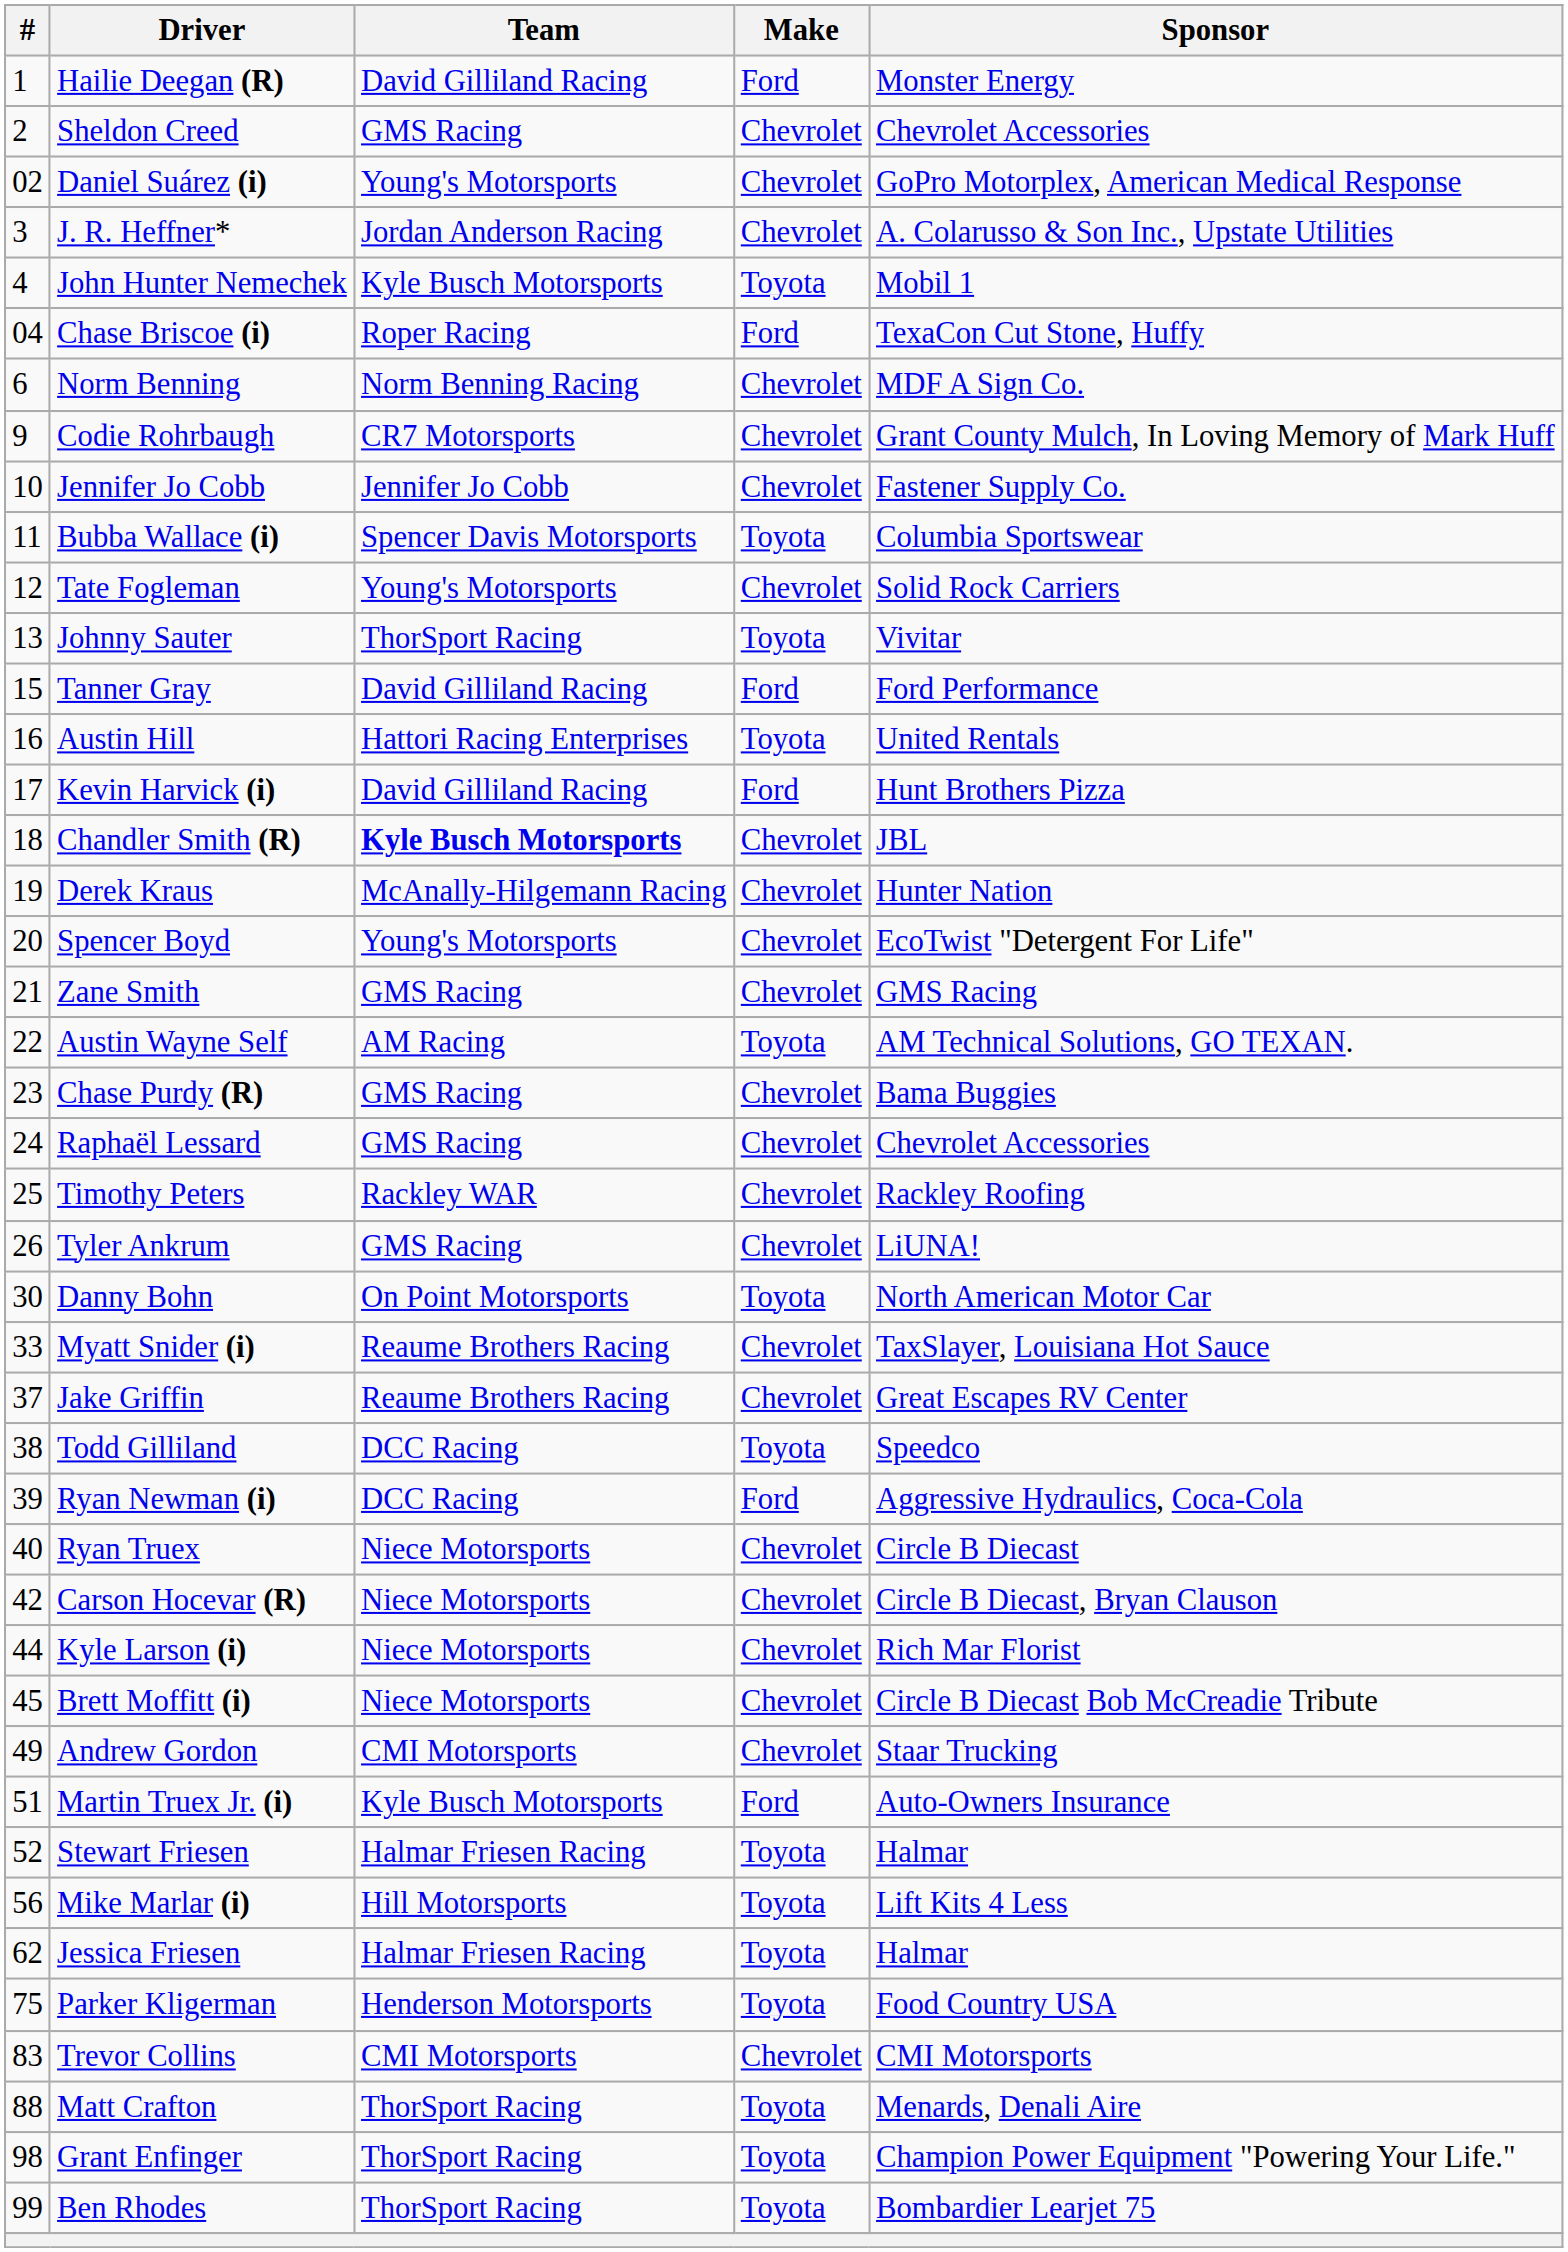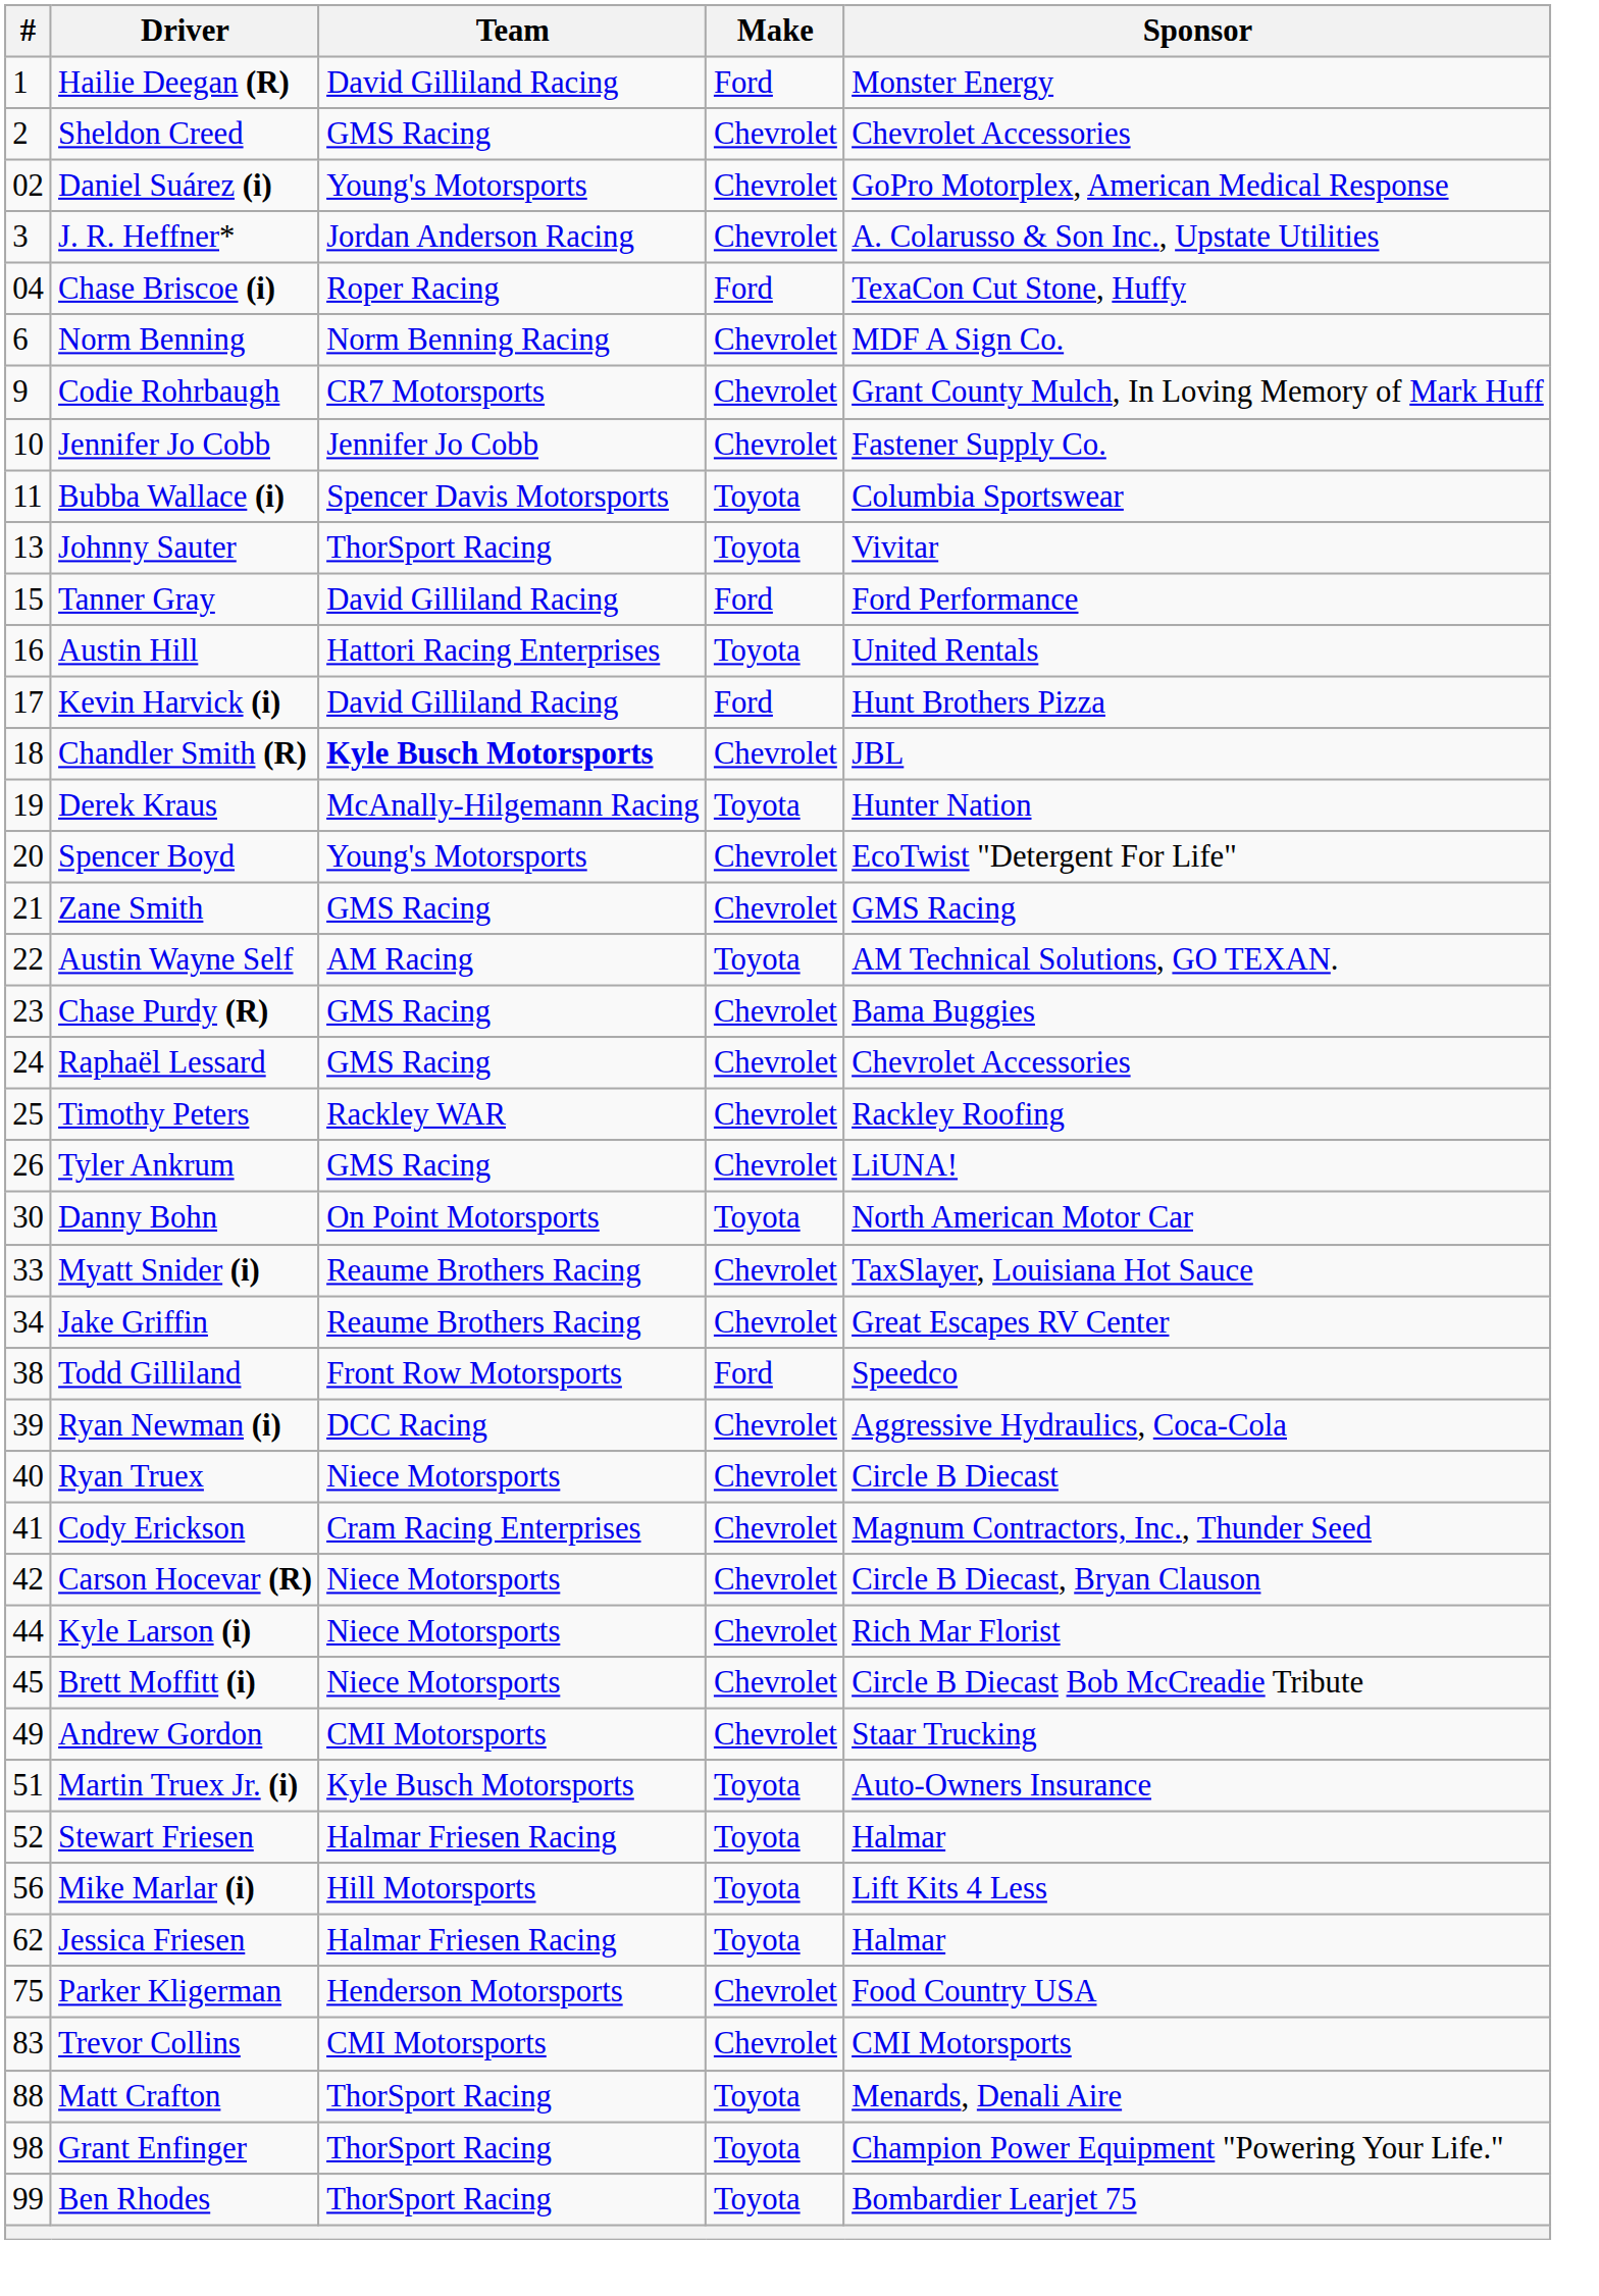- row: 4 | John Hunter Nemechek | Kyle Busch Motorsports | Toyota | Mobil 1
- row: 12 | Tate Fogleman | Young's Motorsports | Chevrolet | Solid Rock Carriers
Derek Kraus | Make: Chevrolet -> Toyota
Jake Griffin | #: 37 -> 34
Todd Gilliland | Team: DCC Racing -> Front Row Motorsports
Todd Gilliland | Make: Toyota -> Ford
Ryan Newman (i) | Make: Ford -> Chevrolet
+ row: 41 | Cody Erickson | Cram Racing Enterprises | Chevrolet | Magnum Contractors, Inc., Thunder Seed
Martin Truex Jr. (i) | Make: Ford -> Toyota
Parker Kligerman | Make: Toyota -> Chevrolet
